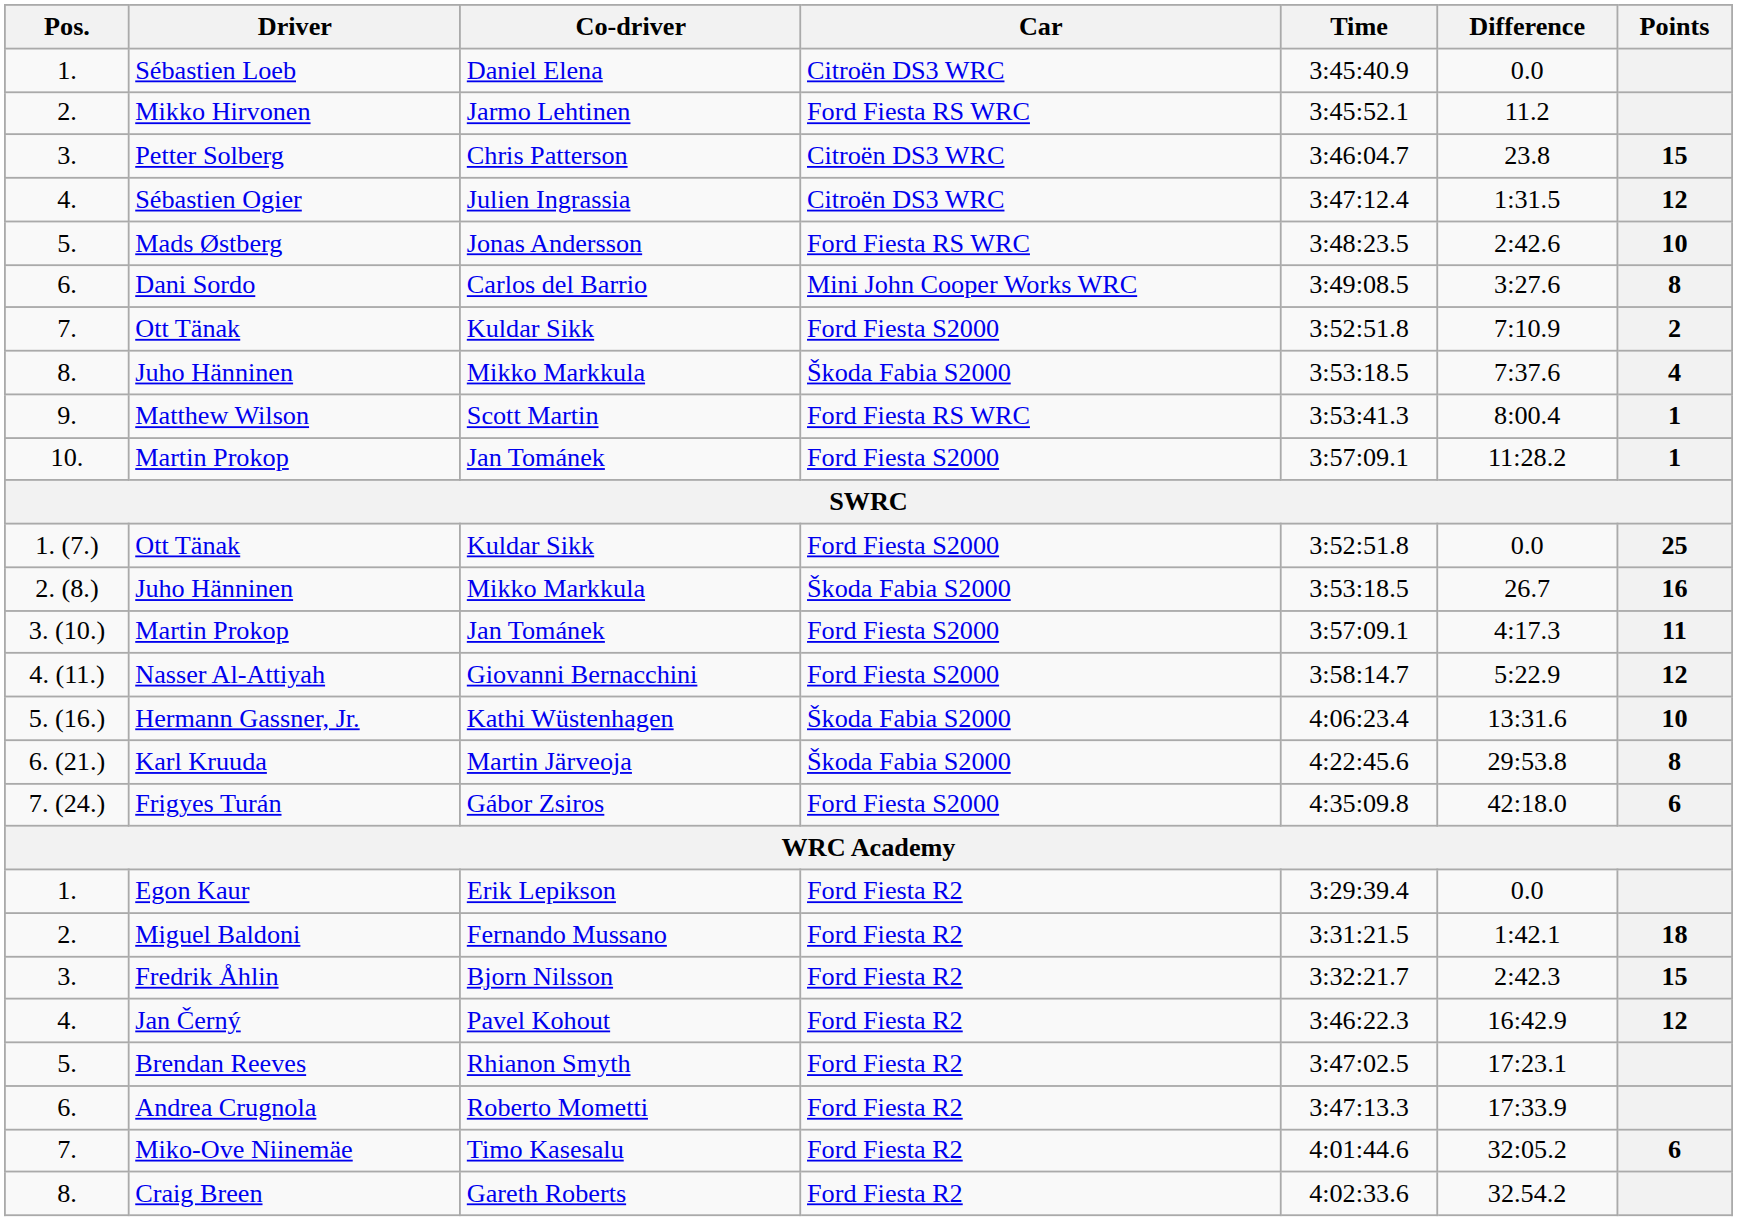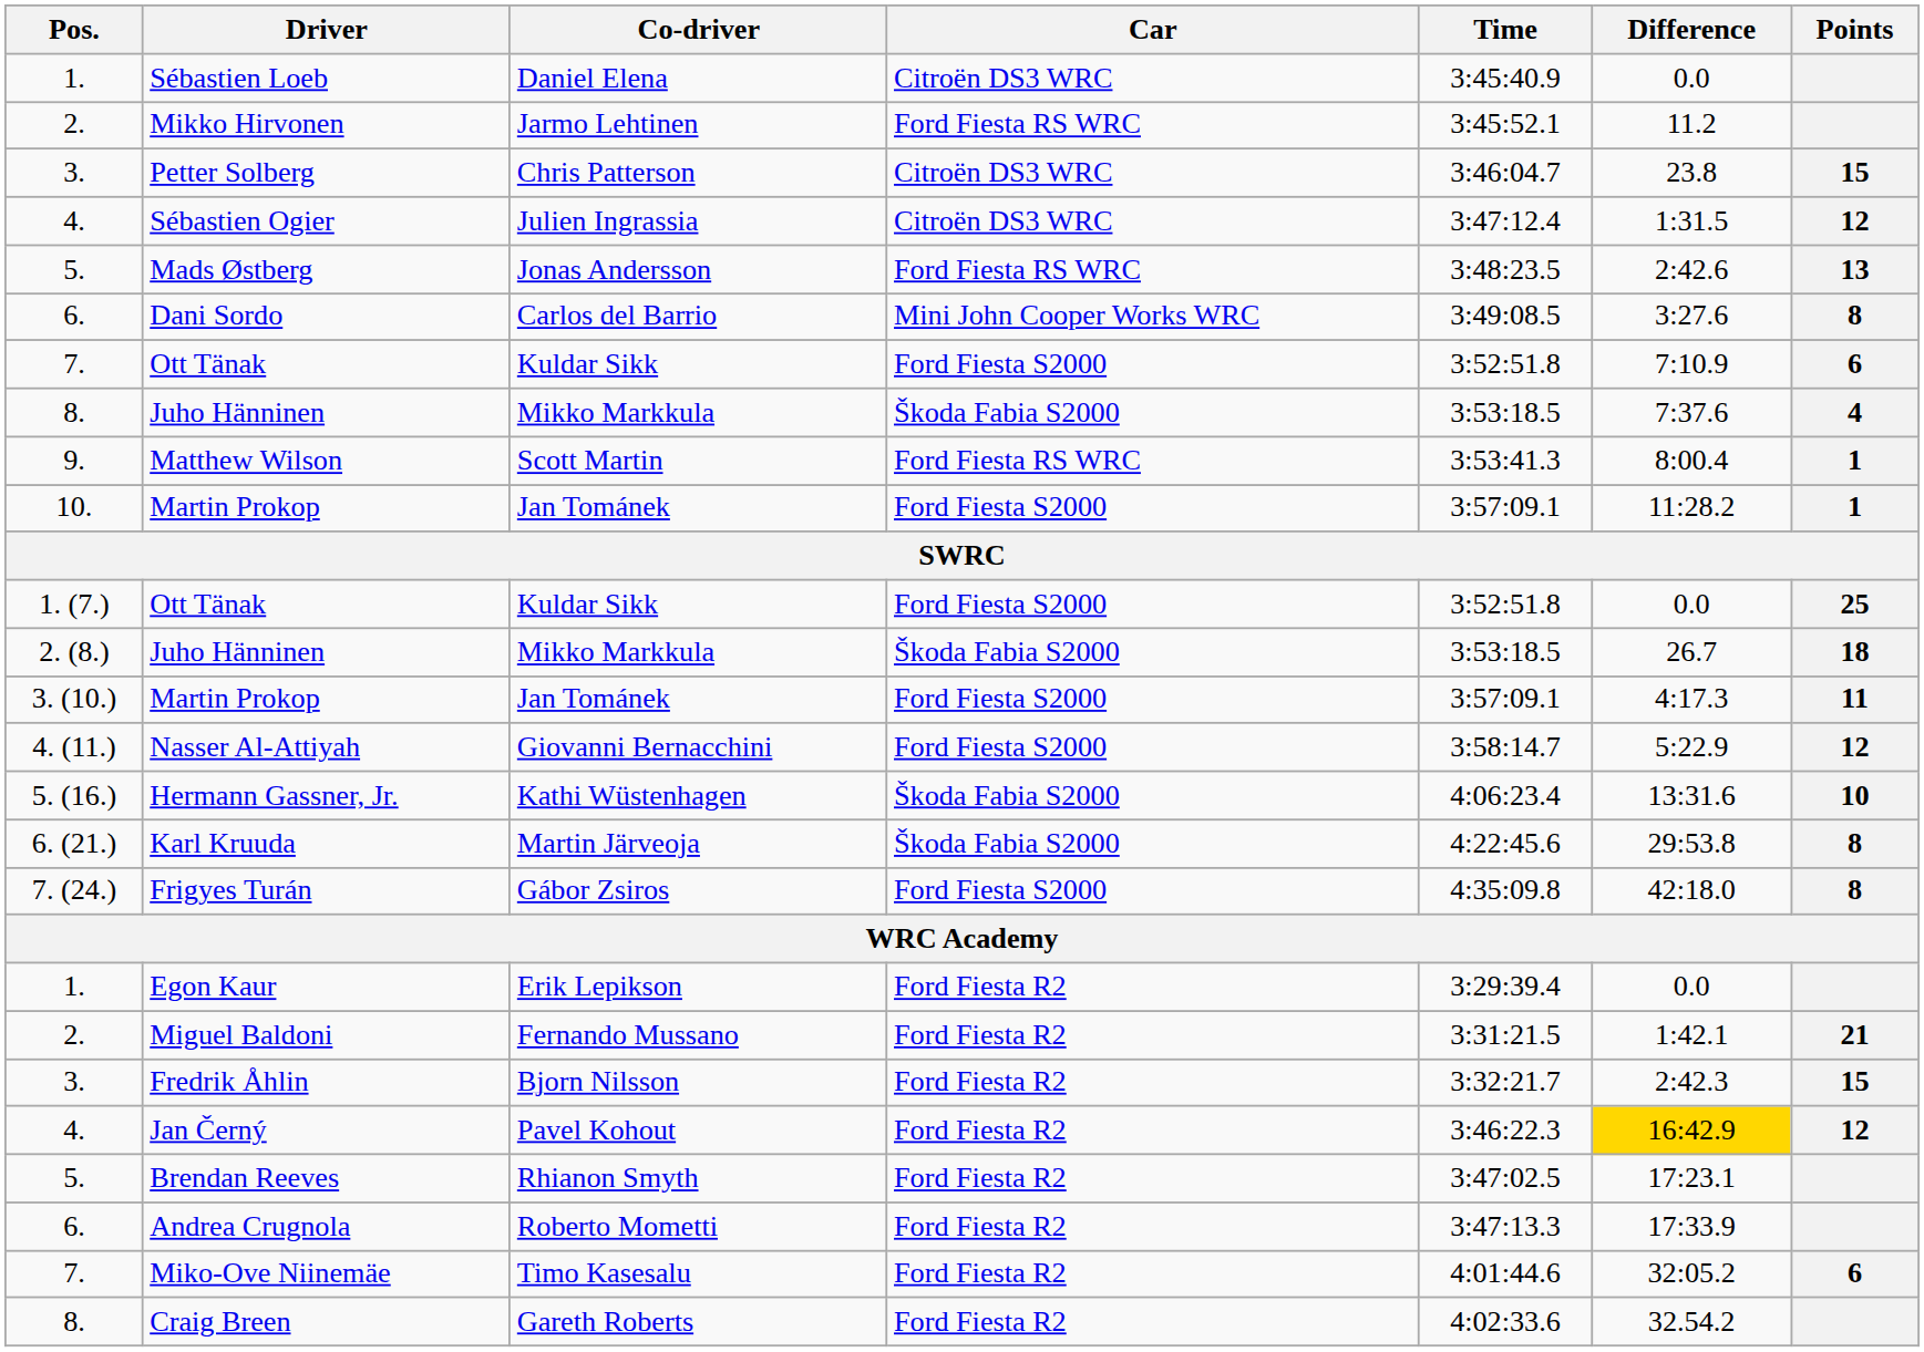Mads Østberg | Points: 10 -> 13
7. / Ott Tänak | Points: 2 -> 6
2. (8.) / Juho Hänninen | Points: 16 -> 18
Frigyes Turán | Points: 6 -> 8
Miguel Baldoni | Points: 18 -> 21
Jan Černý | Difference: no background -> gold background
